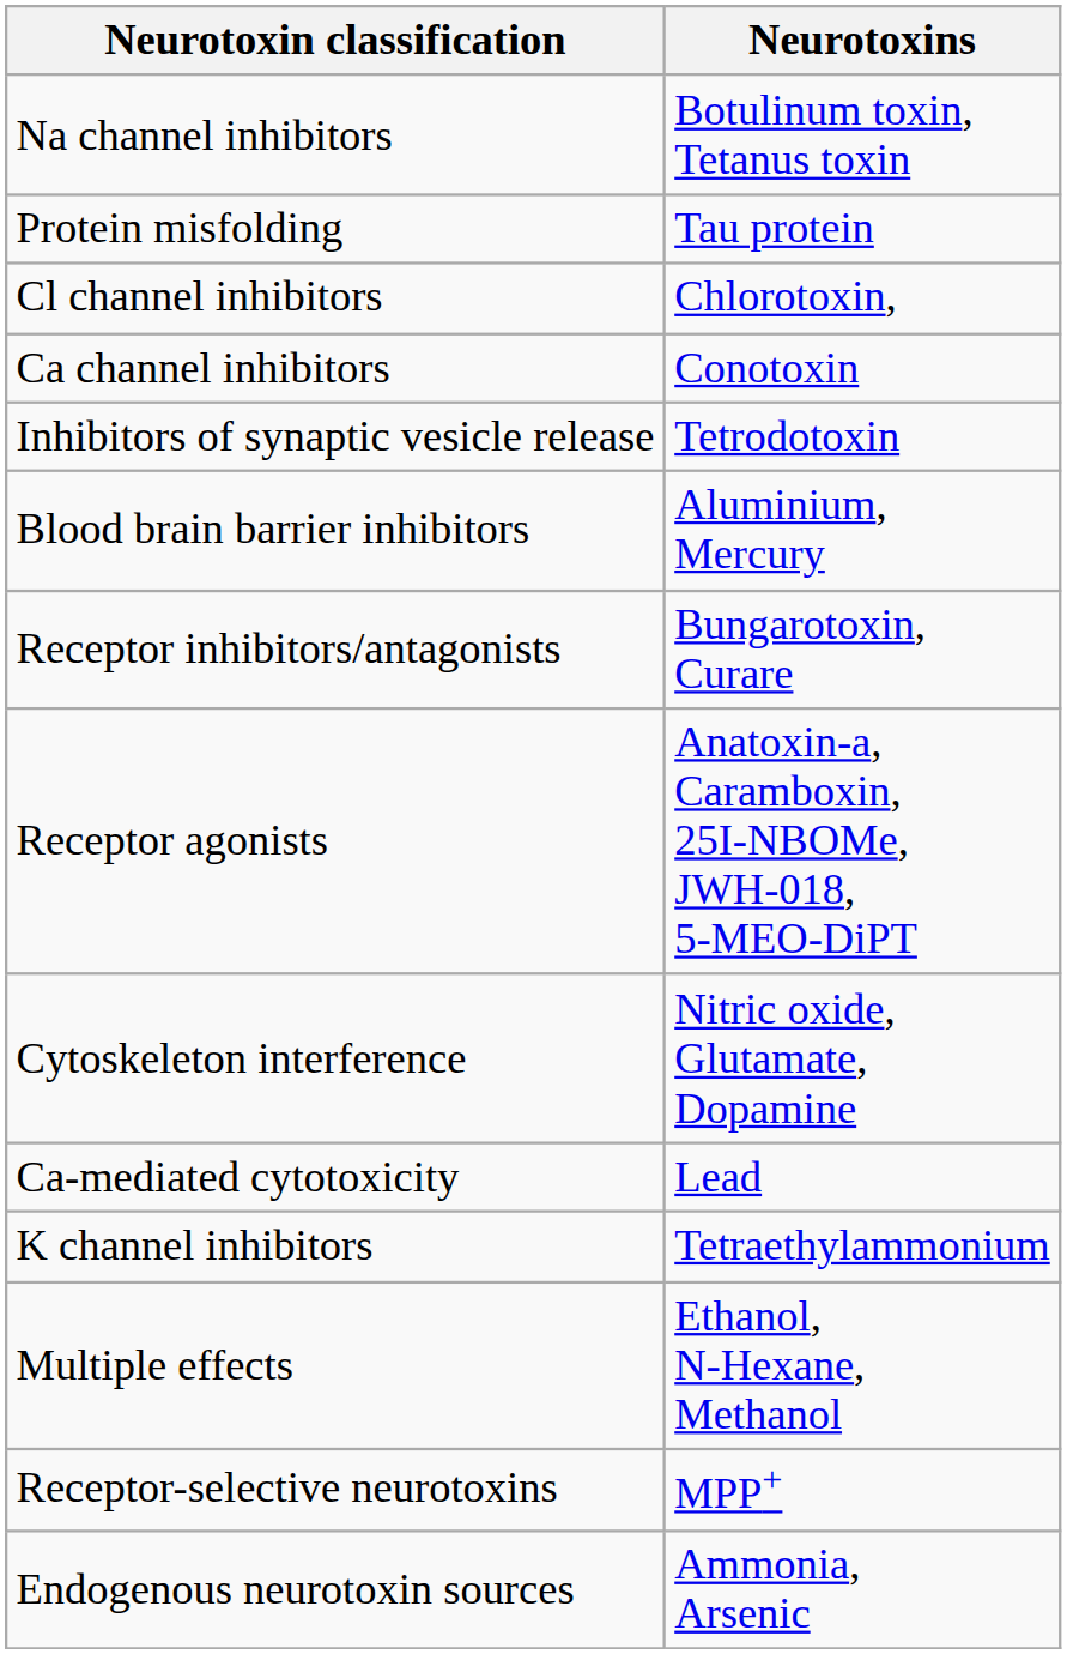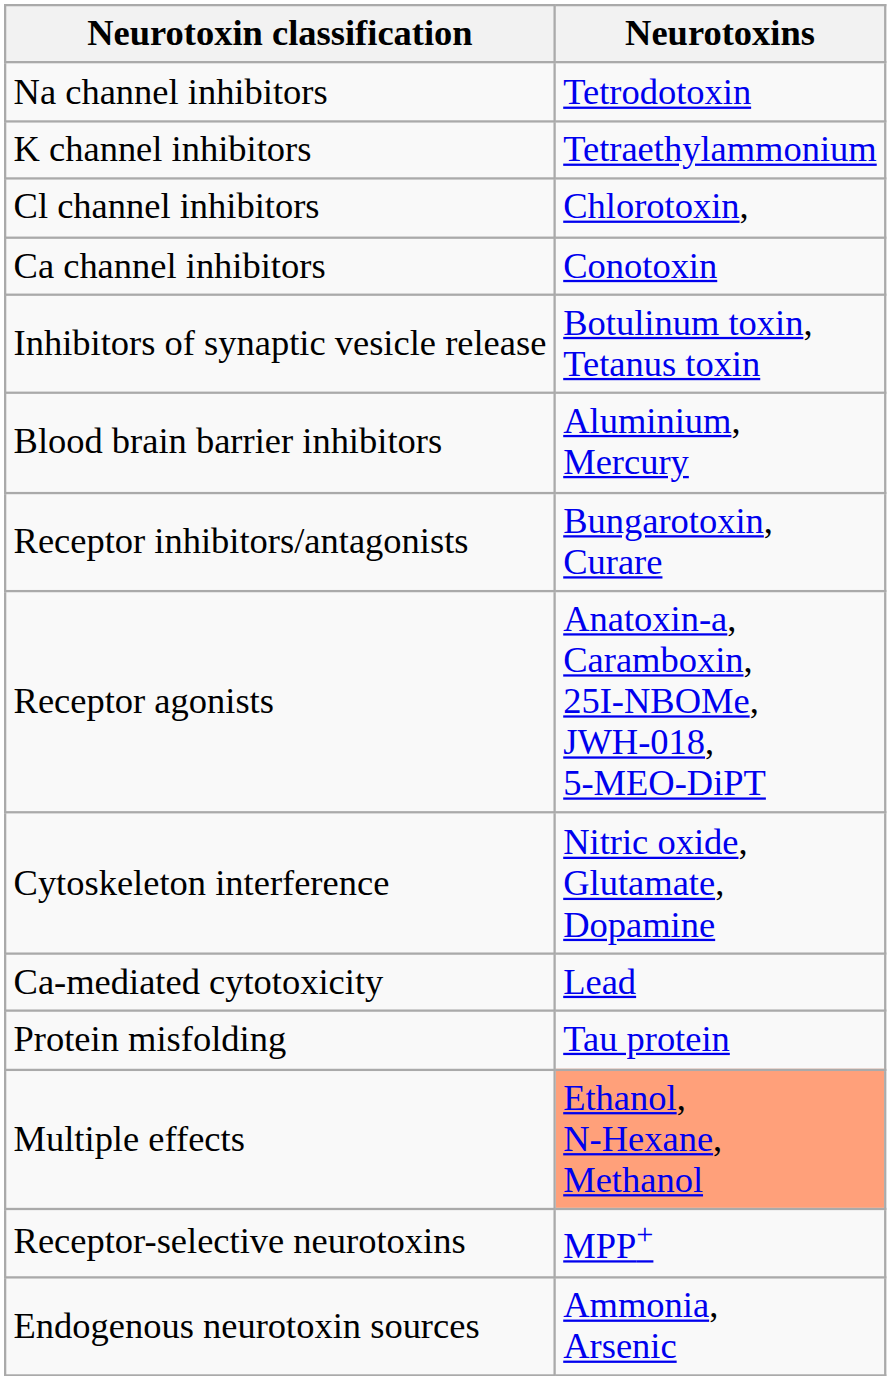Na channel inhibitors | Neurotoxins: Botulinum toxin, Tetanus toxin -> Tetrodotoxin
rows swapped: K channel inhibitors <-> Protein misfolding
Inhibitors of synaptic vesicle release | Neurotoxins: Tetrodotoxin -> Botulinum toxin, Tetanus toxin
Multiple effects | Neurotoxins: no background -> lightsalmon background
